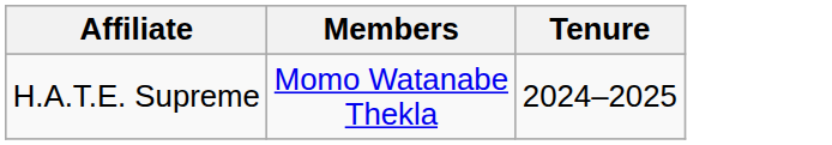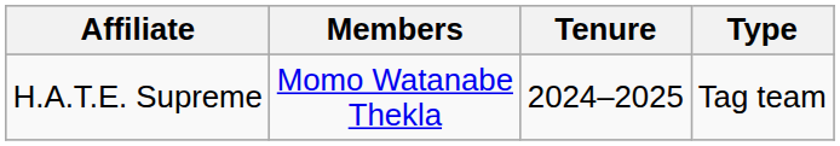+ column: Type | Tag team
